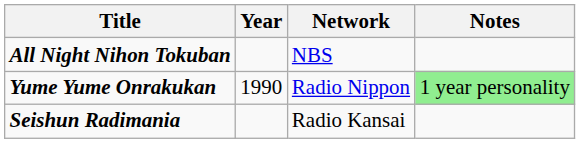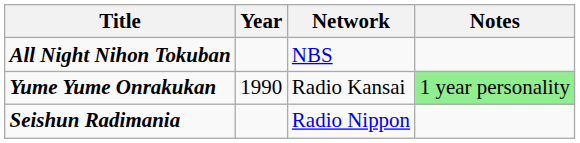Yume Yume Onrakukan | Network: Radio Nippon -> Radio Kansai
Seishun Radimania | Network: Radio Kansai -> Radio Nippon
